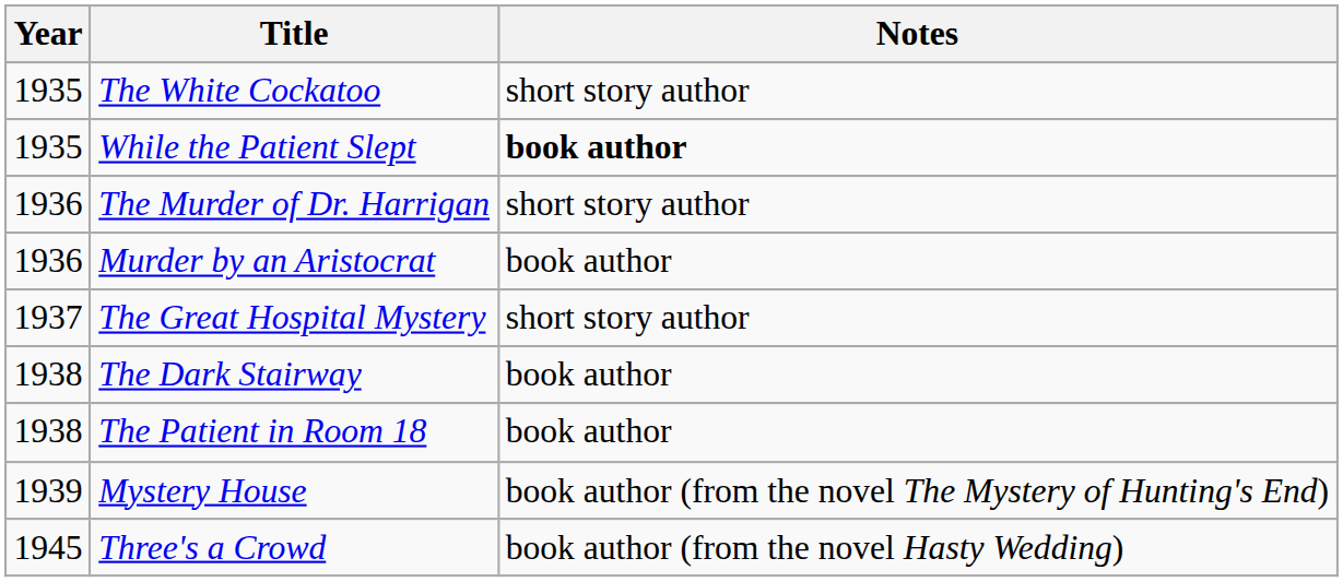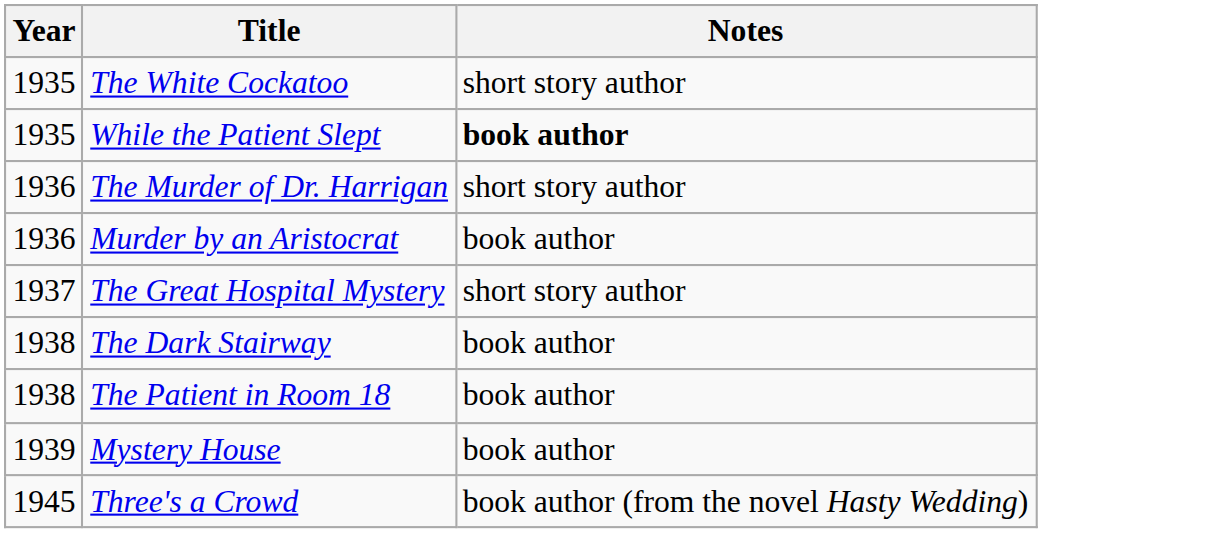Mystery House | Notes: book author (from the novel The Mystery of Hunting's End) -> book author
